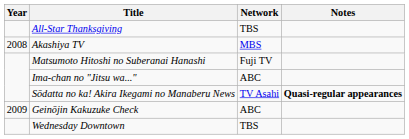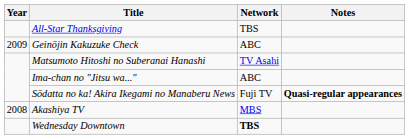rows swapped: Akashiya TV <-> Geinōjin Kakuzuke Check
Matsumoto Hitoshi no Suberanai Hanashi | Network: Fuji TV -> TV Asahi
Sōdatta no ka! Akira Ikegami no Manaberu News | Network: TV Asahi -> Fuji TV
Wednesday Downtown | Network: normal -> bold
